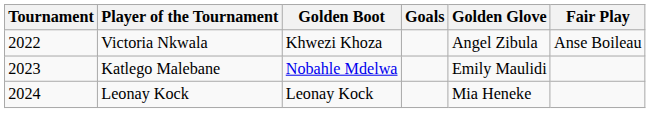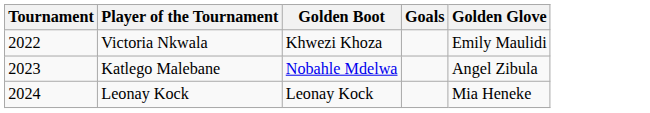- column: Fair Play | Anse Boileau
Victoria Nkwala | Golden Glove: Angel Zibula -> Emily Maulidi
Katlego Malebane | Golden Glove: Emily Maulidi -> Angel Zibula
